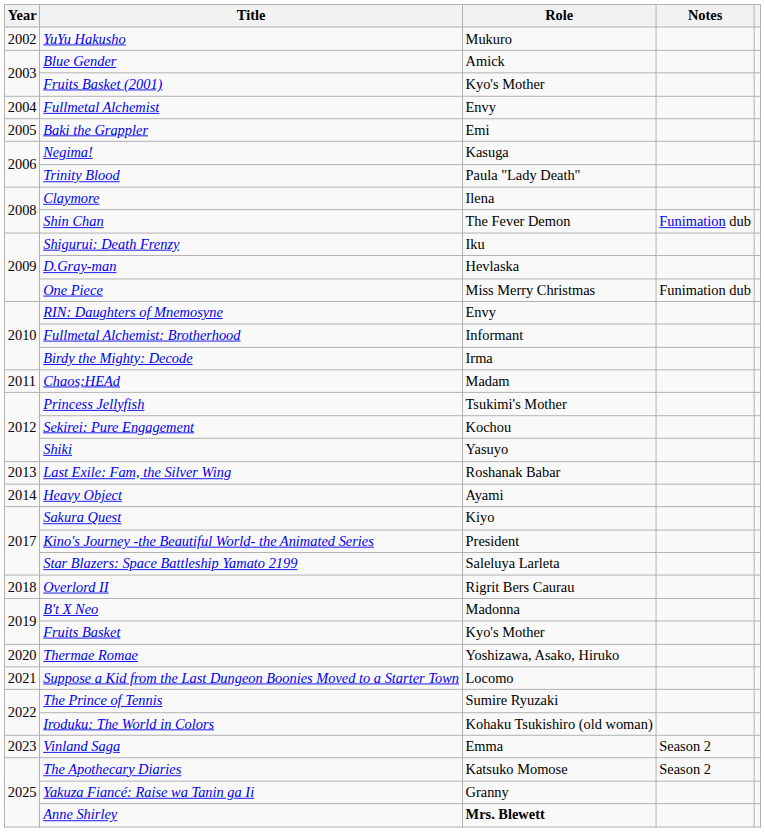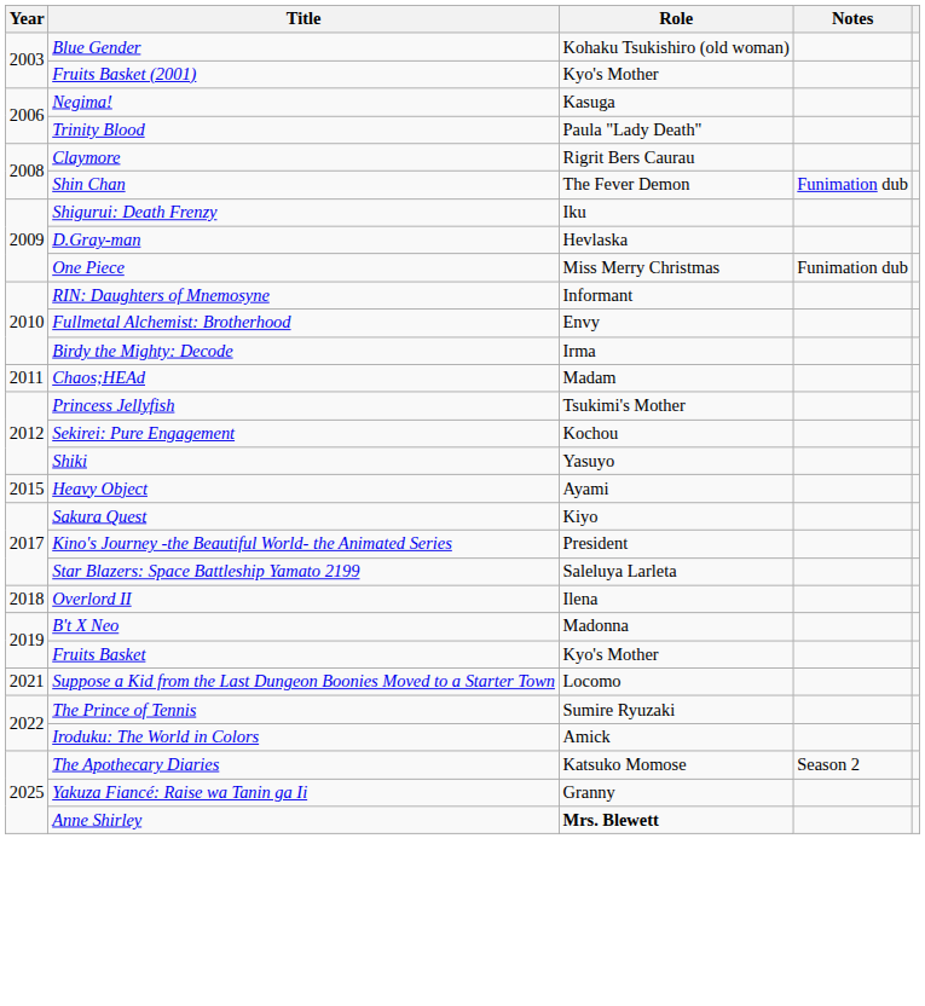- row: 2002 | YuYu Hakusho | Mukuro
Blue Gender | Role: Amick -> Kohaku Tsukishiro (old woman)
- row: 2004 | Fullmetal Alchemist | Envy
- row: 2005 | Baki the Grappler | Emi
Claymore | Role: Ilena -> Rigrit Bers Caurau
RIN: Daughters of Mnemosyne | Role: Envy -> Informant
Fullmetal Alchemist: Brotherhood | Role: Informant -> Envy
- row: 2013 | Last Exile: Fam, the Silver Wing | Roshanak Babar
Heavy Object | Year: 2014 -> 2015
Overlord II | Role: Rigrit Bers Caurau -> Ilena
- row: 2020 | Thermae Romae | Yoshizawa, Asako, Hiruko
Iroduku: The World in Colors | Role: Kohaku Tsukishiro (old woman) -> Amick
- row: 2023 | Vinland Saga | Emma | Season 2
